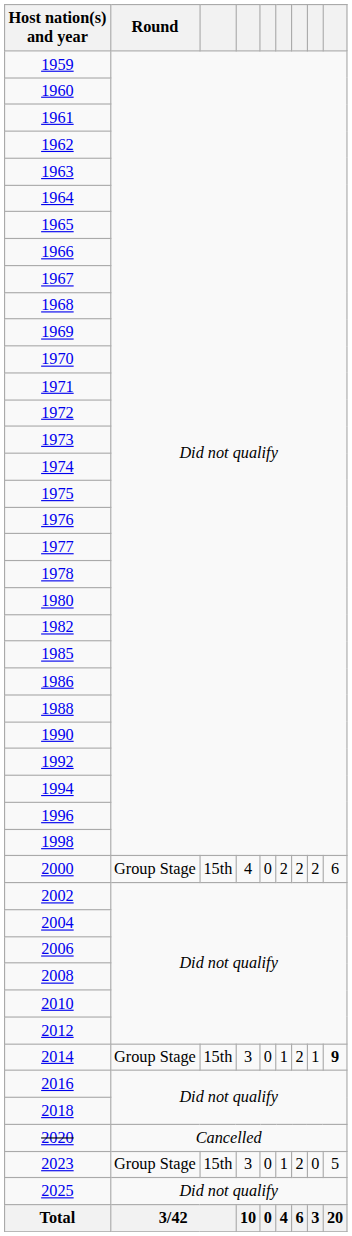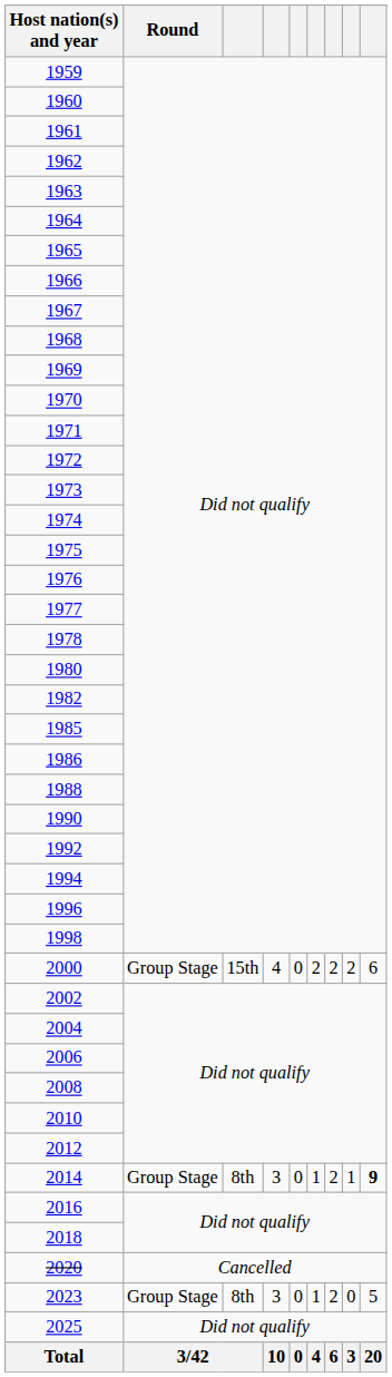2014 | column 3: 15th -> 8th
2023 | column 3: 15th -> 8th
